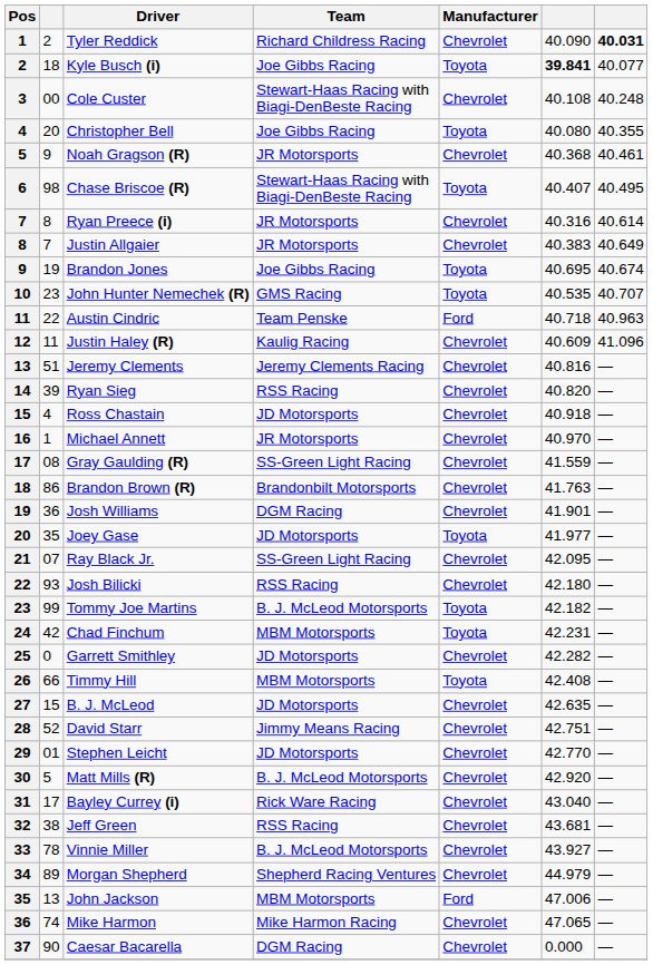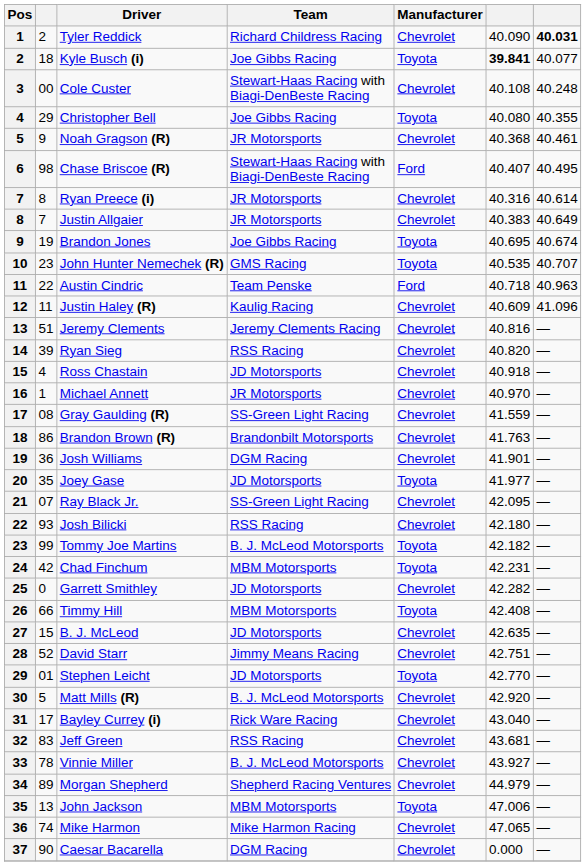Christopher Bell | column 2: 20 -> 29
Chase Briscoe (R) | Manufacturer: Toyota -> Ford
Stephen Leicht | Manufacturer: Chevrolet -> Toyota
Jeff Green | column 2: 38 -> 83
John Jackson | Manufacturer: Ford -> Toyota
